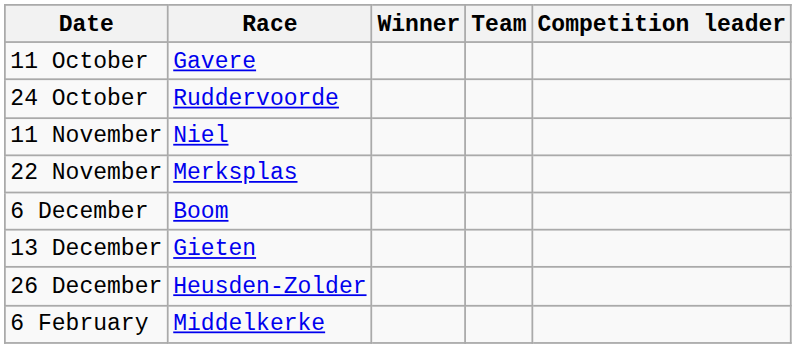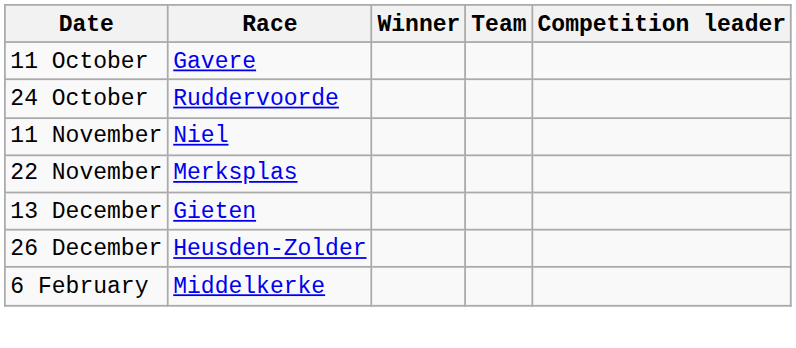- row: 6 December | Boom
